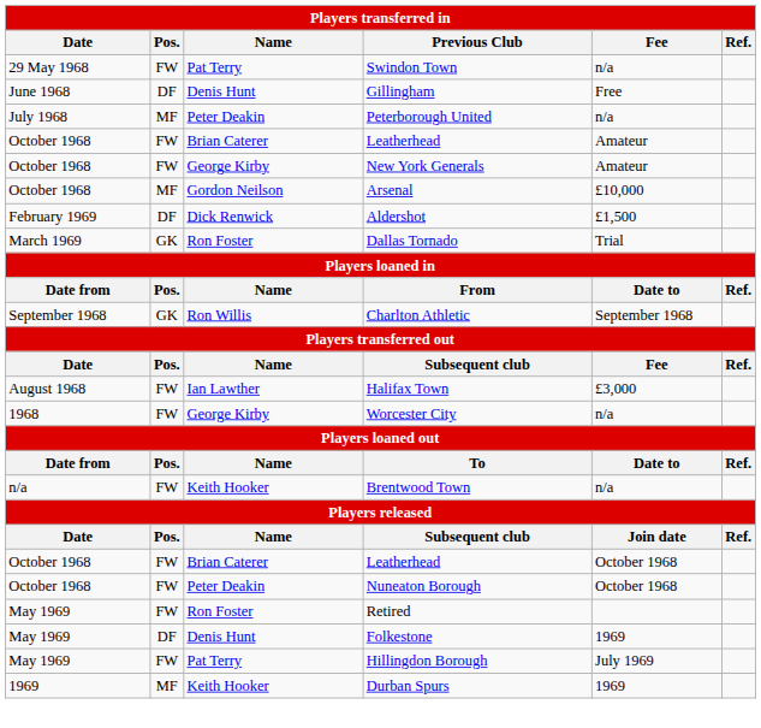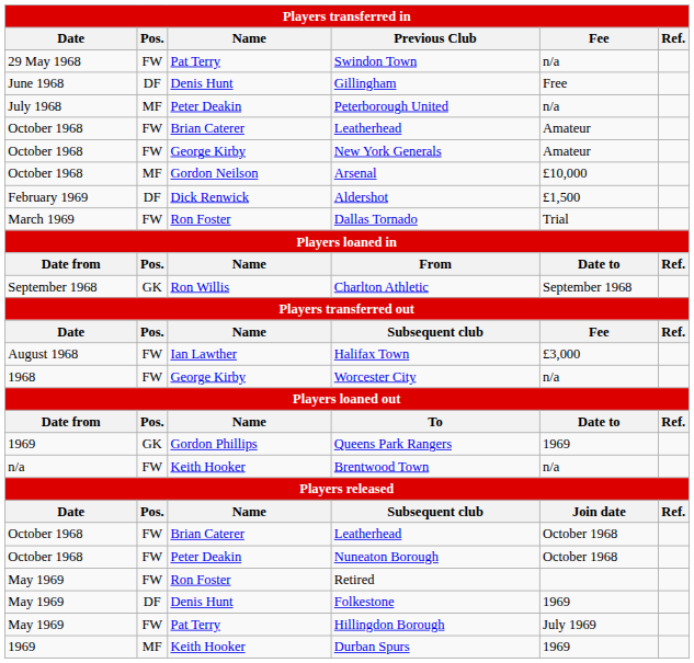Dallas Tornado | Pos.: GK -> FW
+ row: 1969 | GK | Gordon Phillips | Queens Park Rangers | 1969
